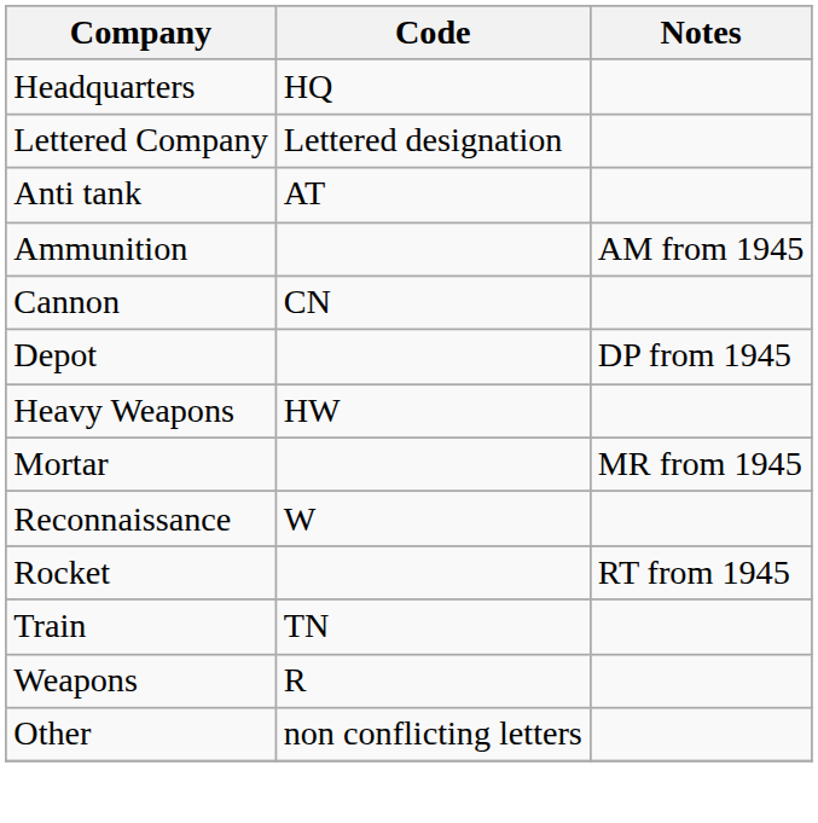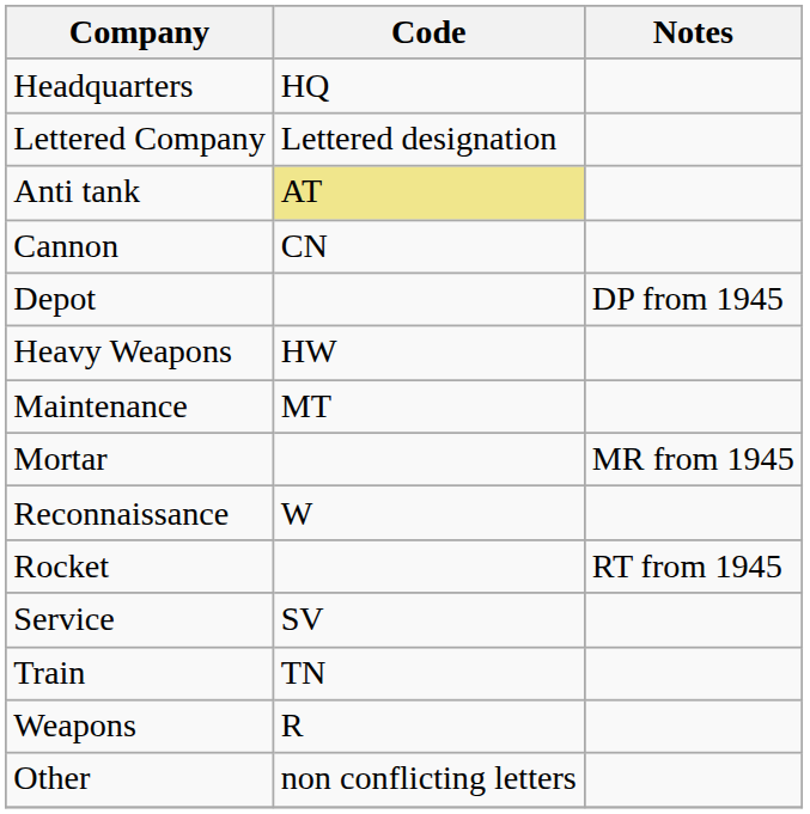Anti tank | Code: no background -> khaki background
- row: Ammunition | AM from 1945
+ row: Maintenance | MT
+ row: Service | SV
